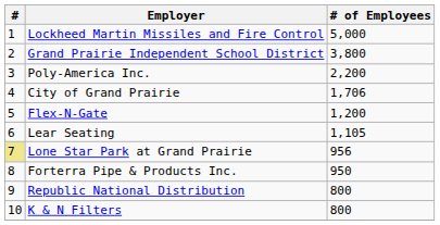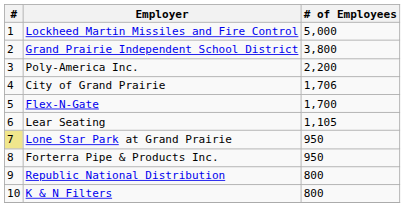Flex-N-Gate | # of Employees: 1,200 -> 1,700
Lone Star Park at Grand Prairie | # of Employees: 956 -> 950
